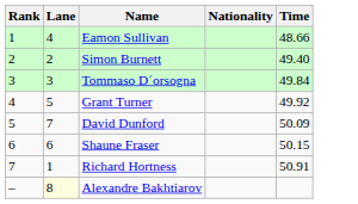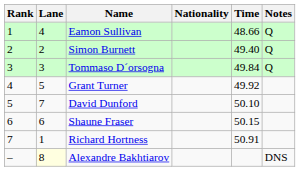+ column: Notes | Q | Q | Q | DNS
David Dunford | Time: 50.09 -> 50.10
